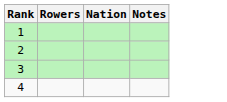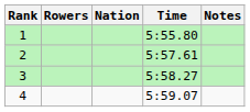+ column: Time | 5:55.80 | 5:57.61 | 5:58.27 | 5:59.07
